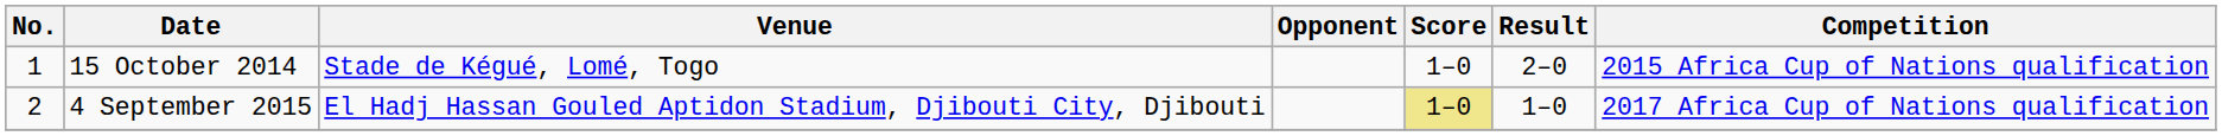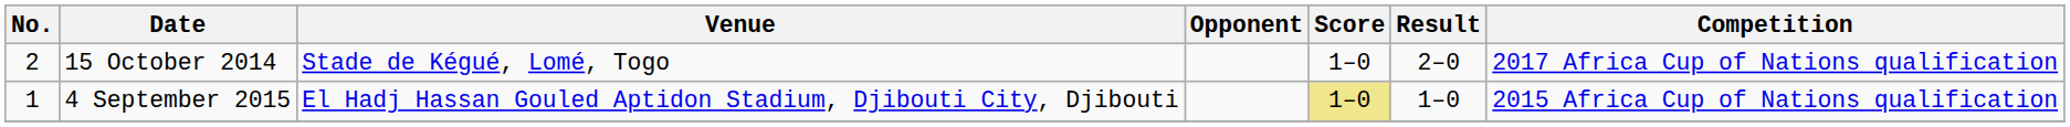15 October 2014 | No.: 1 -> 2
15 October 2014 | Competition: 2015 Africa Cup of Nations qualification -> 2017 Africa Cup of Nations qualification
4 September 2015 | No.: 2 -> 1
4 September 2015 | Competition: 2017 Africa Cup of Nations qualification -> 2015 Africa Cup of Nations qualification
